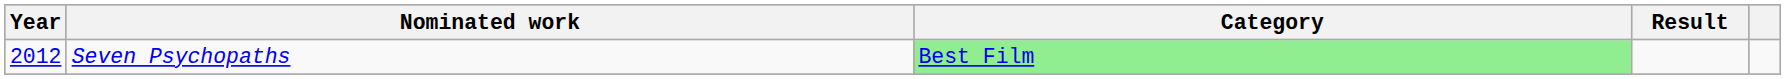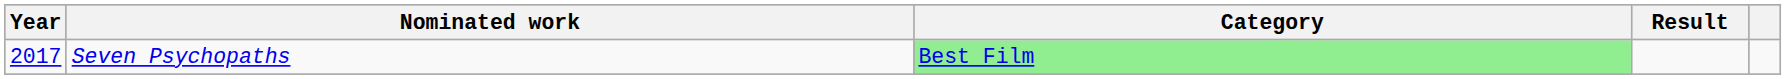Seven Psychopaths | Year: 2012 -> 2017
